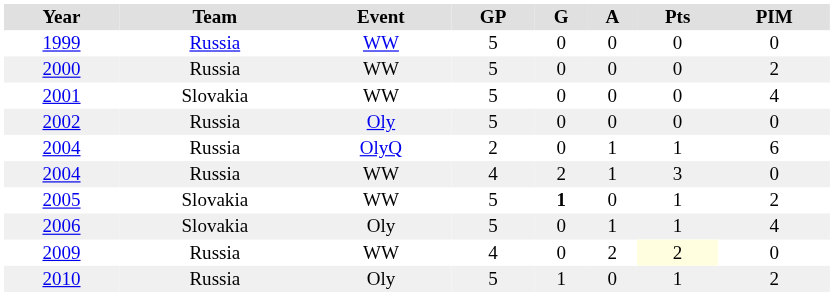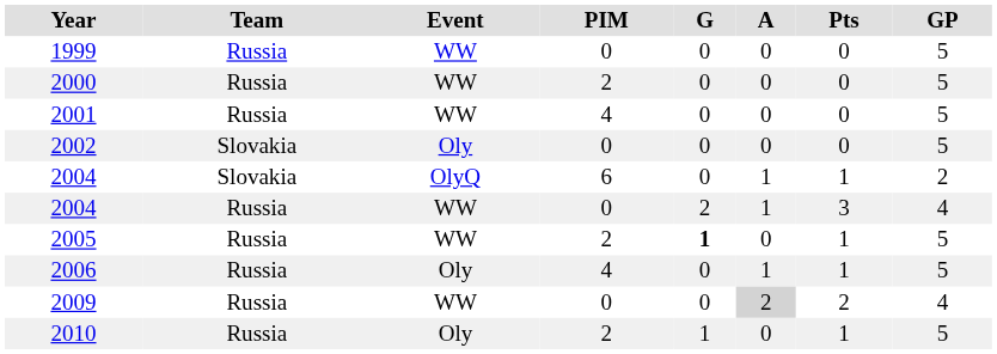columns swapped: GP <-> PIM
2001 | Team: Slovakia -> Russia
2002 | Team: Russia -> Slovakia
2004 / OlyQ | Team: Russia -> Slovakia
2005 | Team: Slovakia -> Russia
2006 | Team: Slovakia -> Russia
2009 | A: no background -> lightgrey background
2009 | Pts: lightyellow background -> no background
